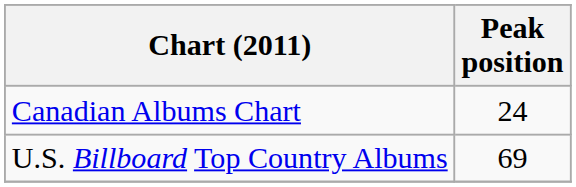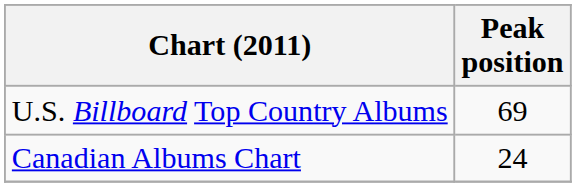rows swapped: Canadian Albums Chart <-> U.S. Billboard Top Country Albums
